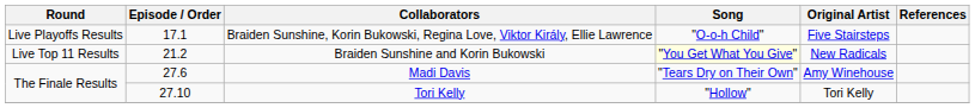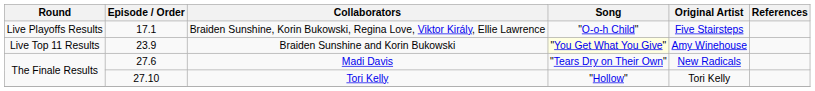Braiden Sunshine and Korin Bukowski | Episode / Order: 21.2 -> 23.9
Braiden Sunshine and Korin Bukowski | Original Artist: New Radicals -> Amy Winehouse
Madi Davis | Original Artist: Amy Winehouse -> New Radicals
